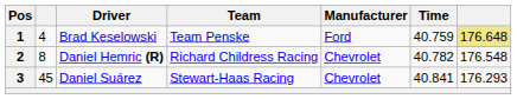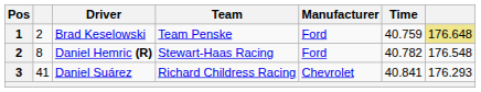Brad Keselowski | column 2: 4 -> 2
Daniel Hemric (R) | Team: Richard Childress Racing -> Stewart-Haas Racing
Daniel Hemric (R) | Manufacturer: Chevrolet -> Ford
Daniel Suárez | column 2: 45 -> 41
Daniel Suárez | Team: Stewart-Haas Racing -> Richard Childress Racing
